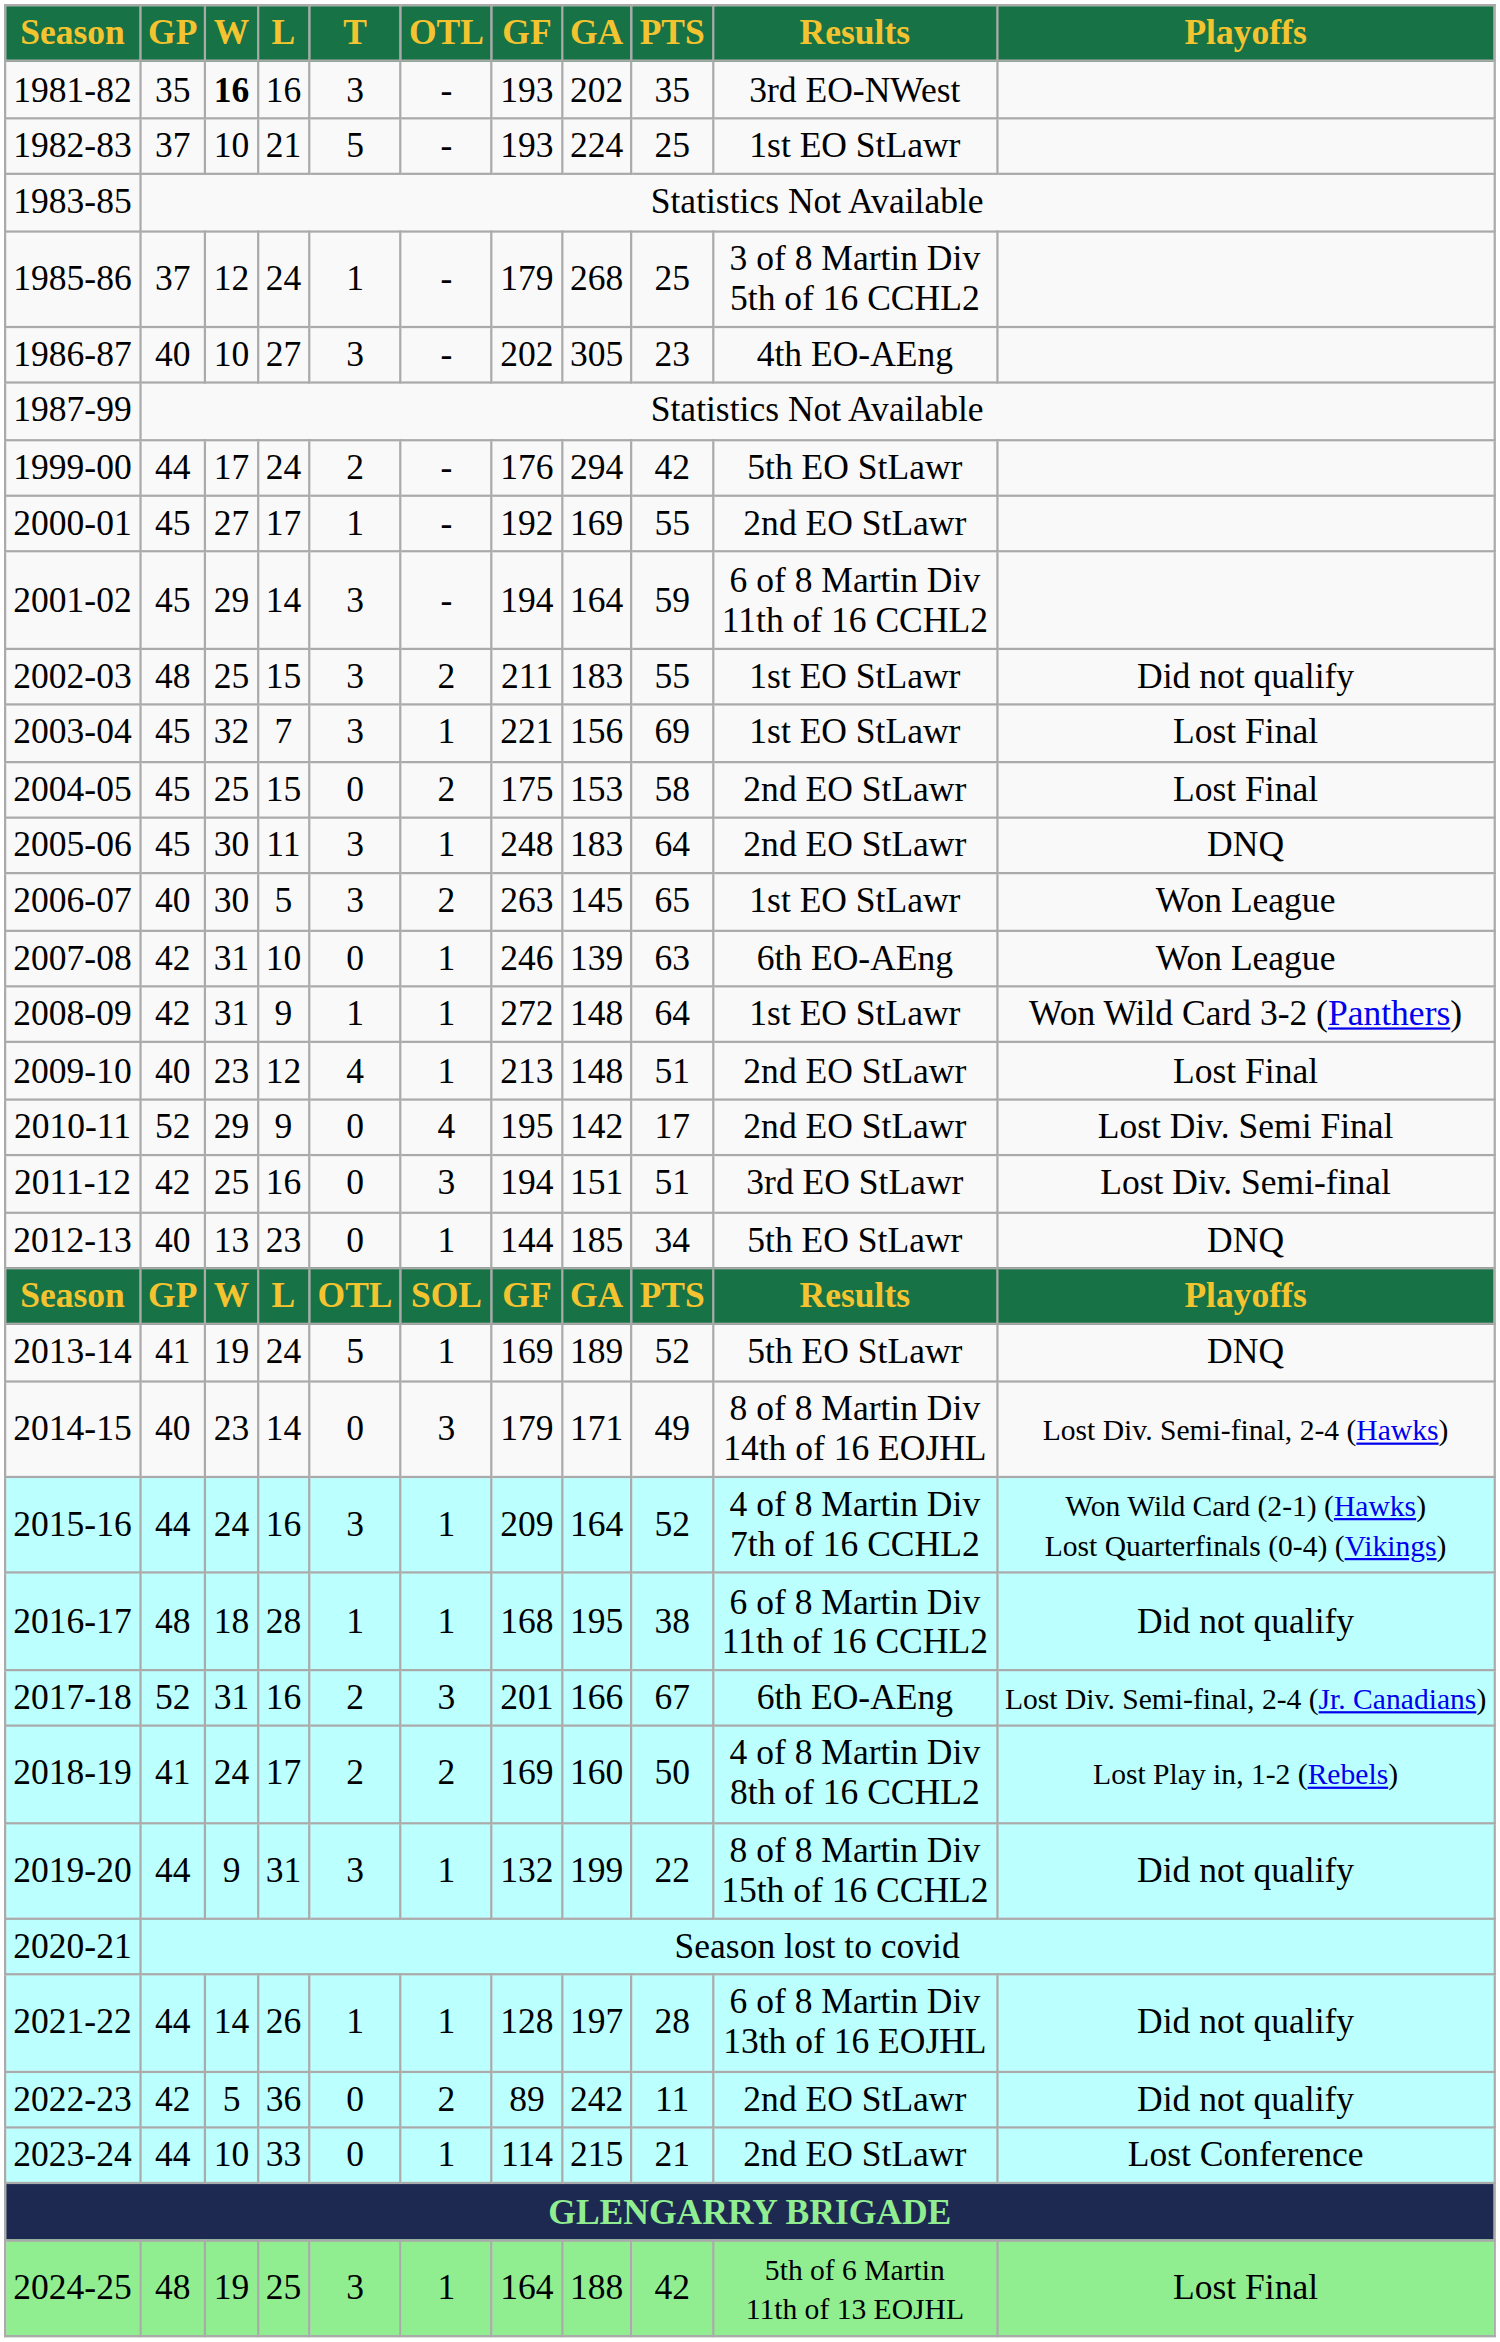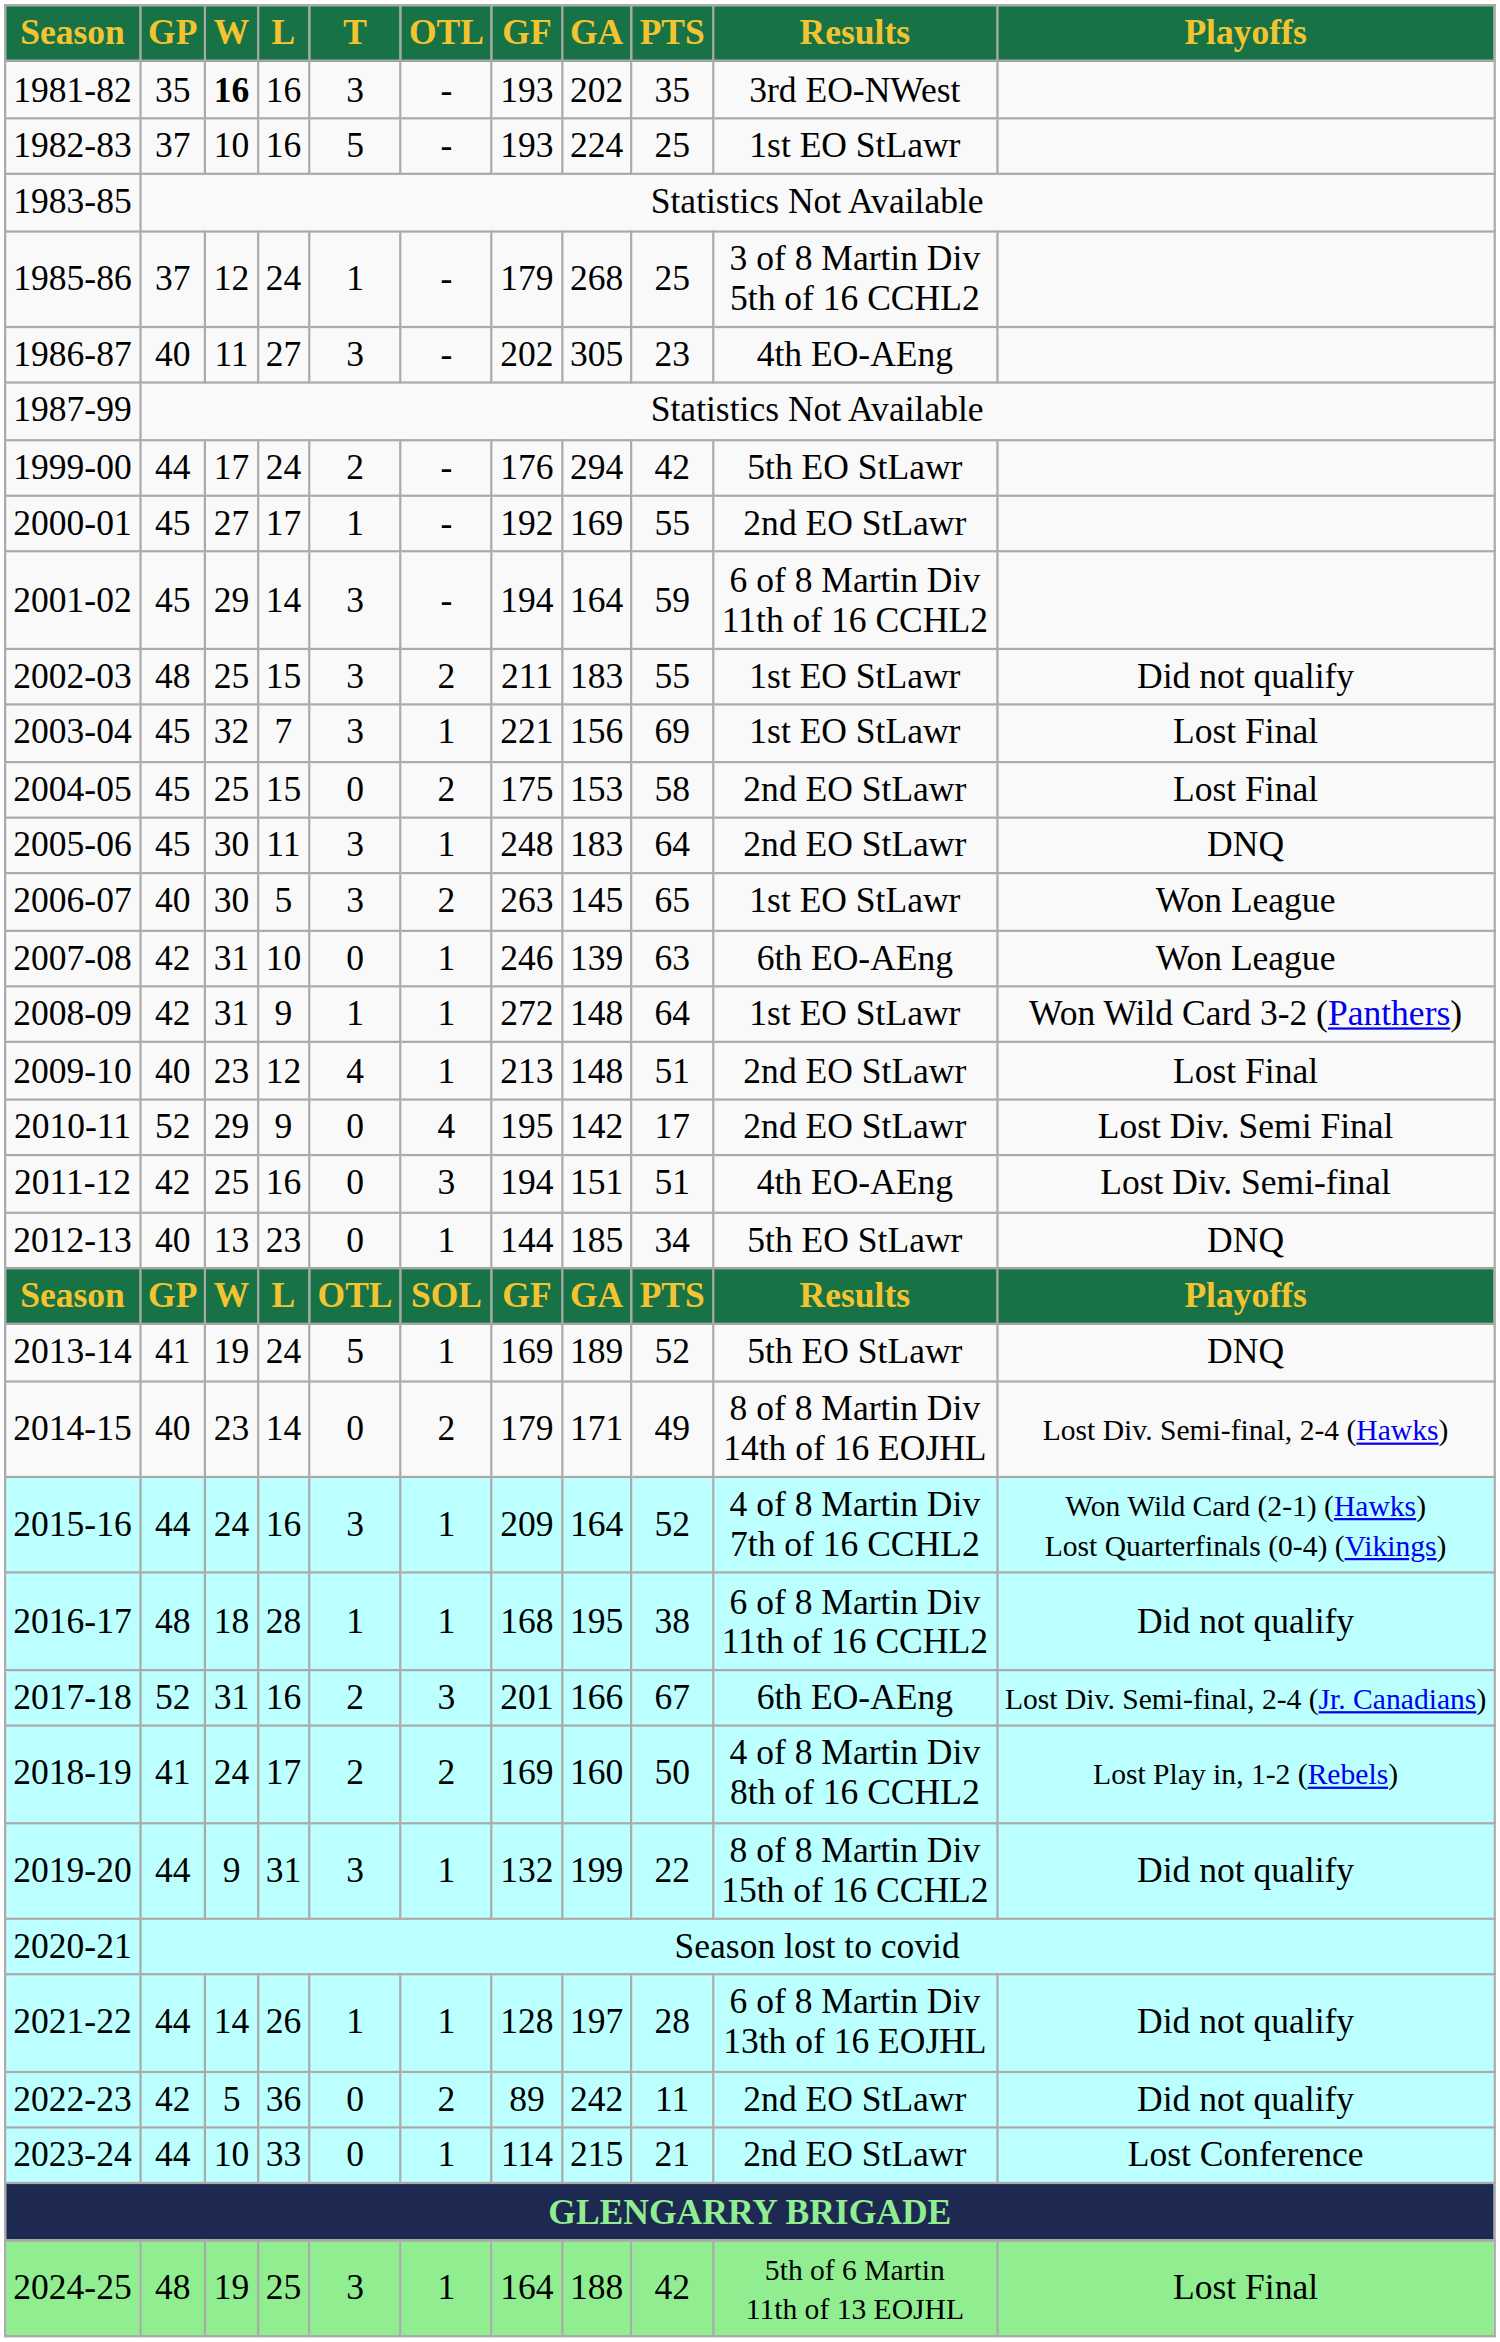1982-83 | L: 21 -> 16
1986-87 | W: 10 -> 11
2011-12 | Results: 3rd EO StLawr -> 4th EO-AEng
2014-15 | OTL: 3 -> 2
